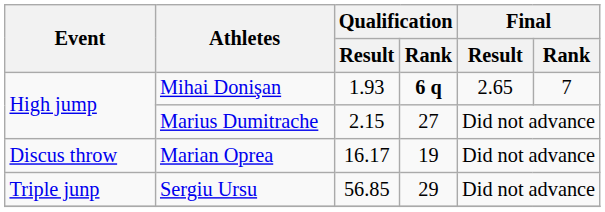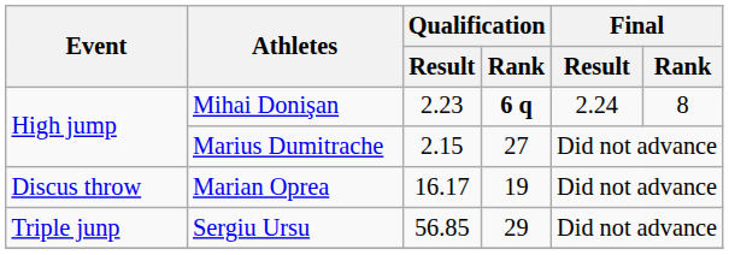Mihai Donişan | Qualification / Result: 1.93 -> 2.23
Mihai Donişan | Final / Result: 2.65 -> 2.24
Mihai Donişan | Final / Rank: 7 -> 8
